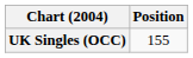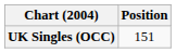UK Singles (OCC) | Position: 155 -> 151
